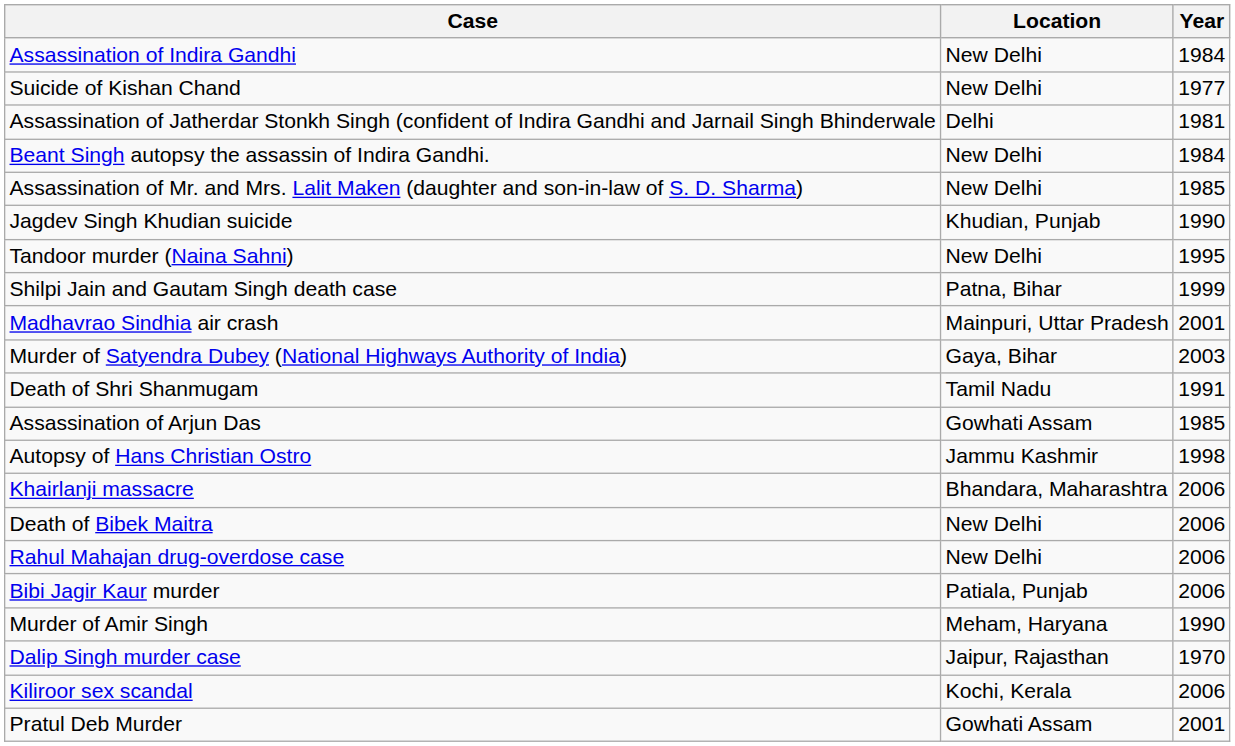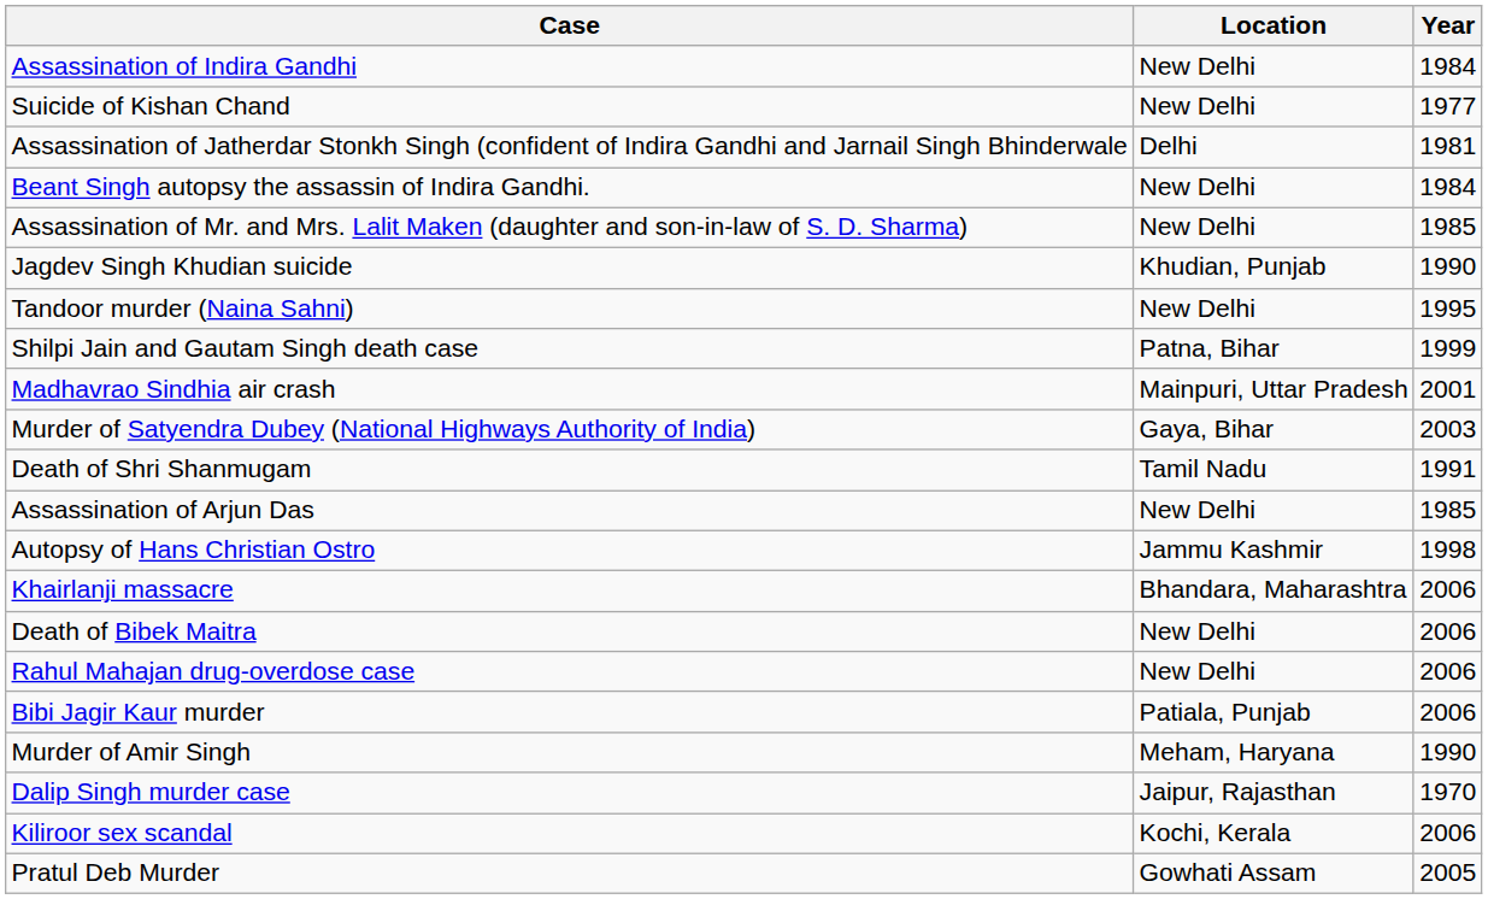Assassination of Arjun Das | Location: Gowhati Assam -> New Delhi
Pratul Deb Murder | Year: 2001 -> 2005
